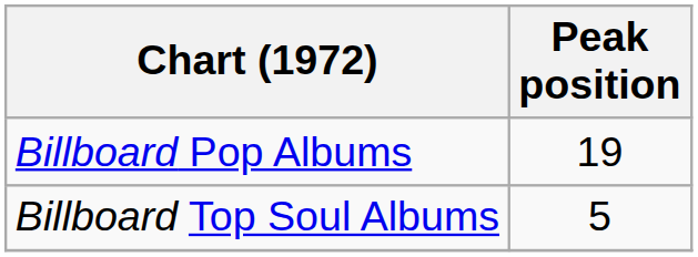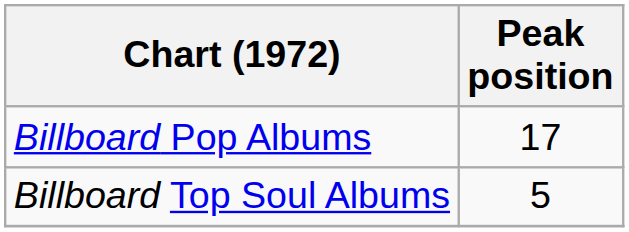Billboard Pop Albums | Peak position: 19 -> 17
